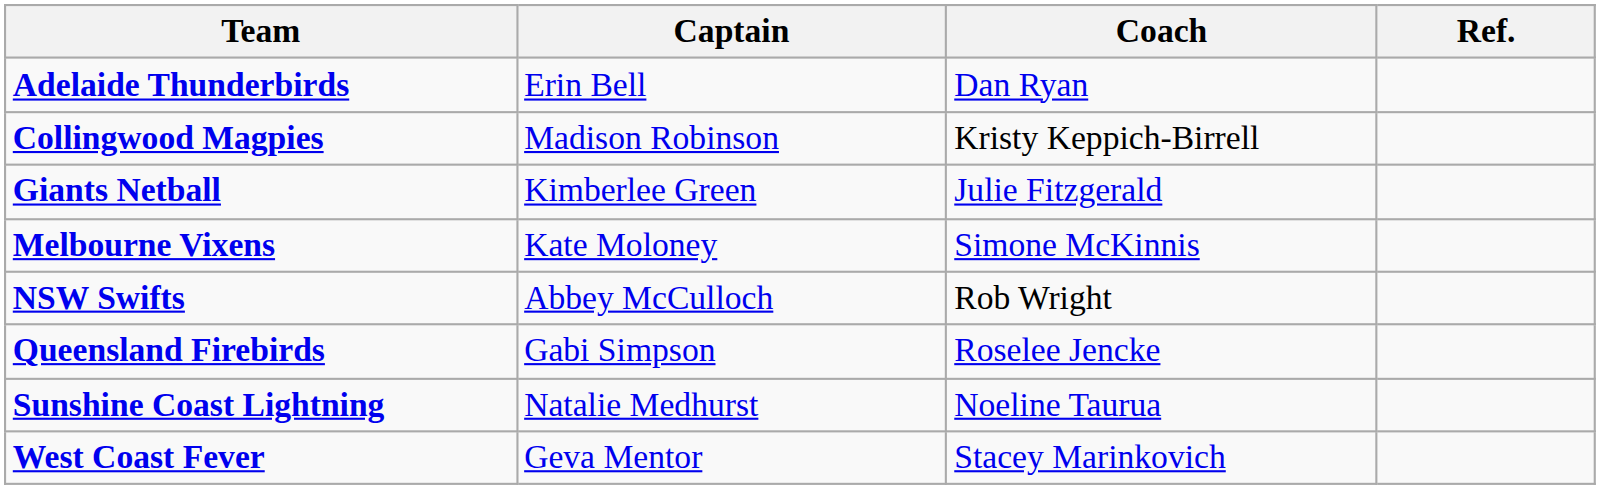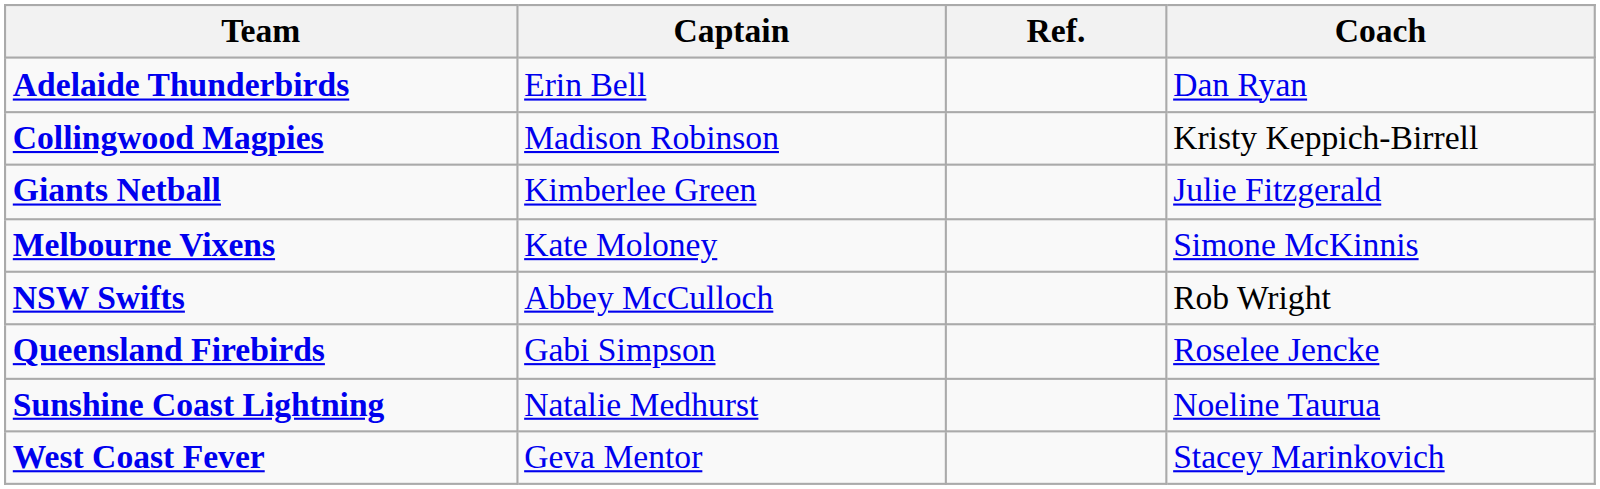columns swapped: Coach <-> Ref.
